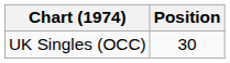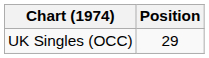UK Singles (OCC) | Position: 30 -> 29
